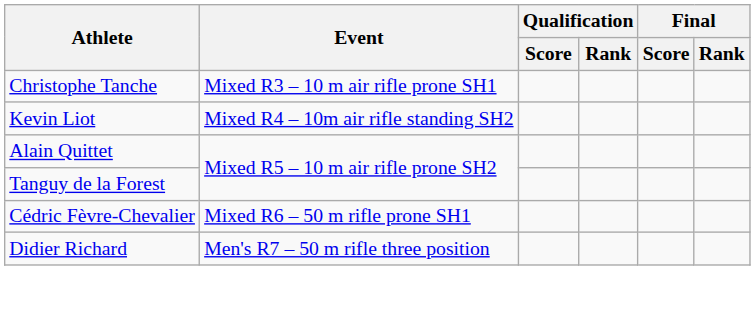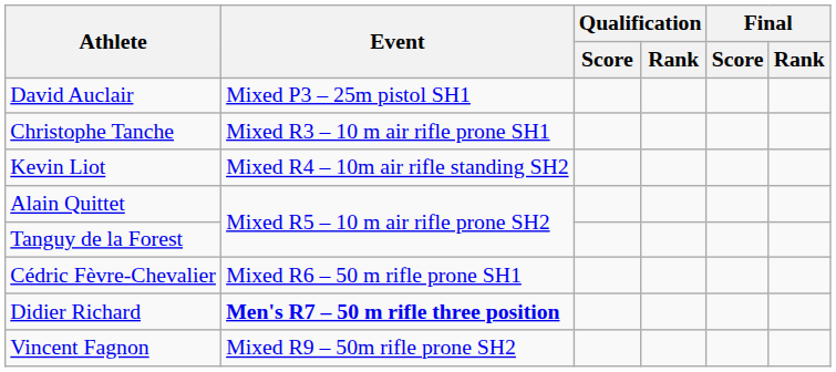+ row: David Auclair | Mixed P3 – 25m pistol SH1
Didier Richard | Event: normal -> bold
+ row: Vincent Fagnon | Mixed R9 – 50m rifle prone SH2
